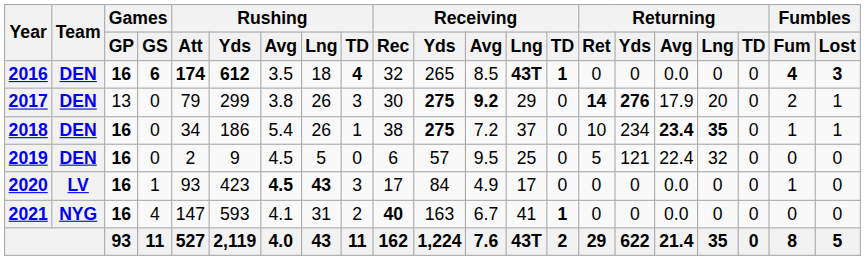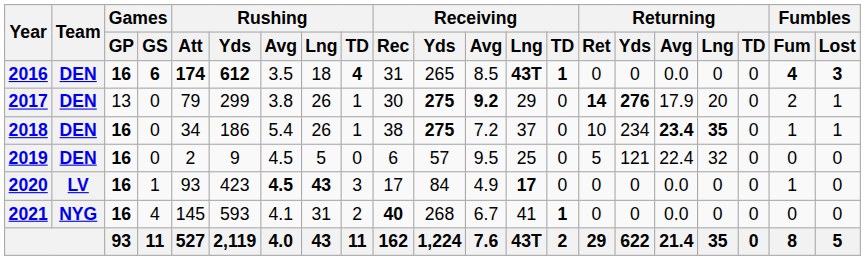2016 | Receiving / Rec: 32 -> 31
2017 | Rushing / TD: 3 -> 1
2020 | Receiving / Lng: normal -> bold
2021 | Rushing / Att: 147 -> 145
2021 | Receiving / Yds: 163 -> 268
